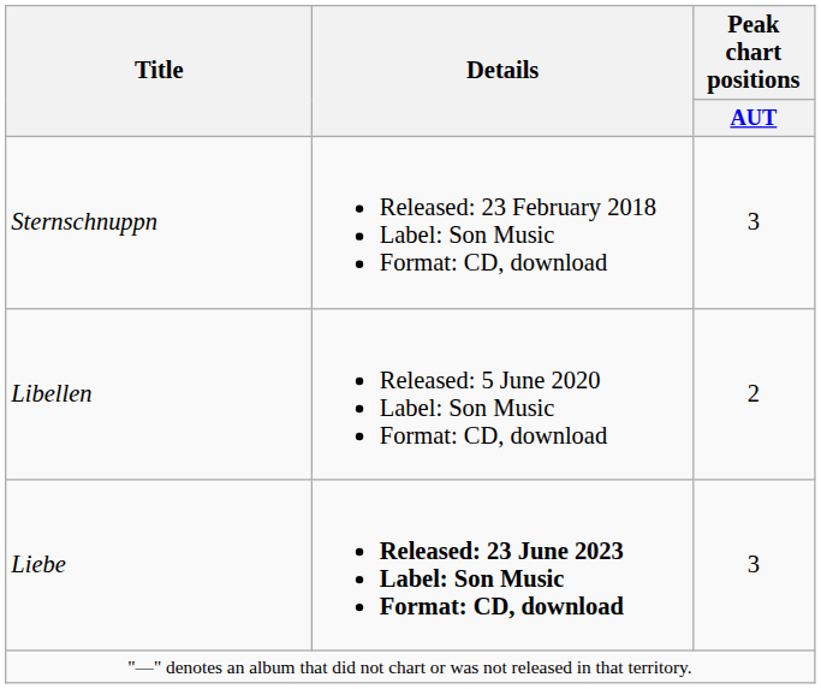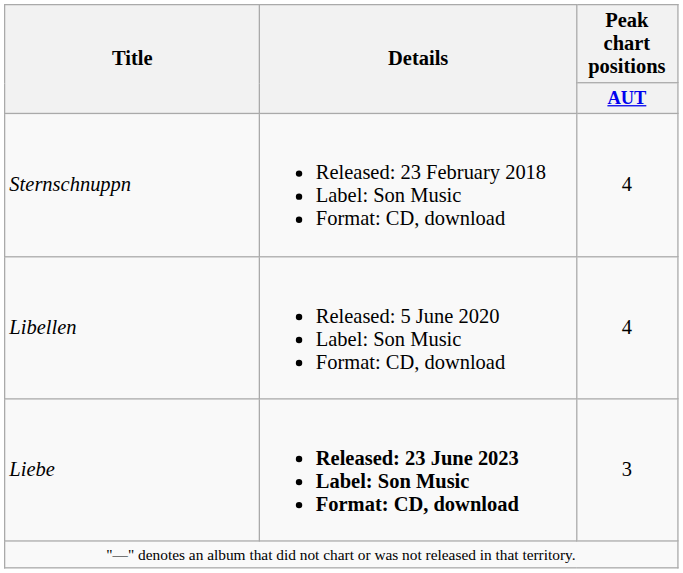Sternschnuppn | Peak chart positions / AUT: 3 -> 4
Libellen | Peak chart positions / AUT: 2 -> 4
